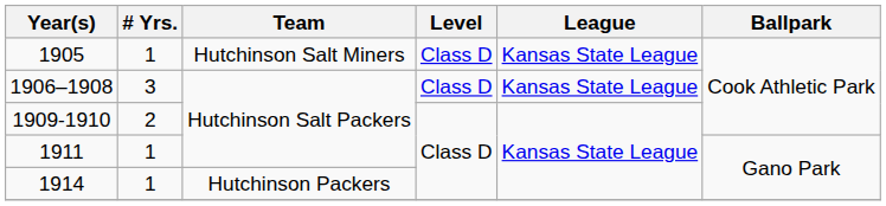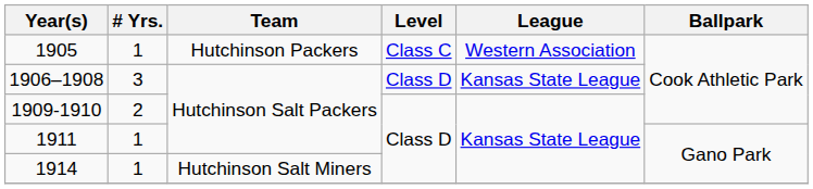1905 | Team: Hutchinson Salt Miners -> Hutchinson Packers
1905 | Level: Class D -> Class C
1905 | League: Kansas State League -> Western Association
1914 | Team: Hutchinson Packers -> Hutchinson Salt Miners
